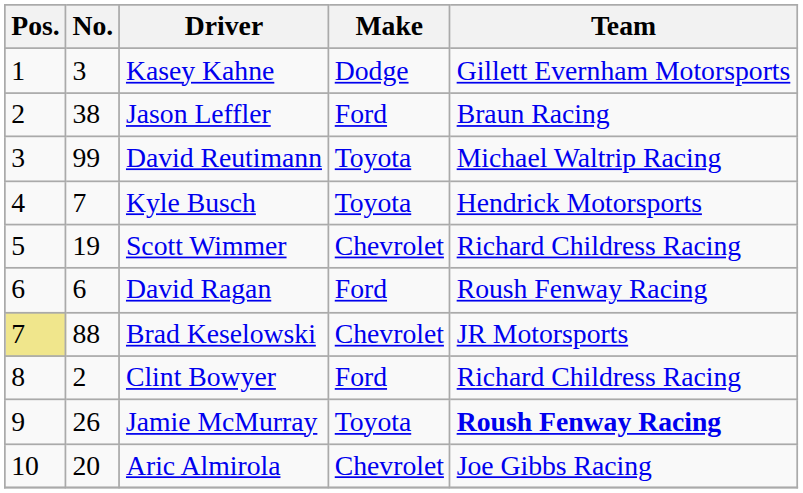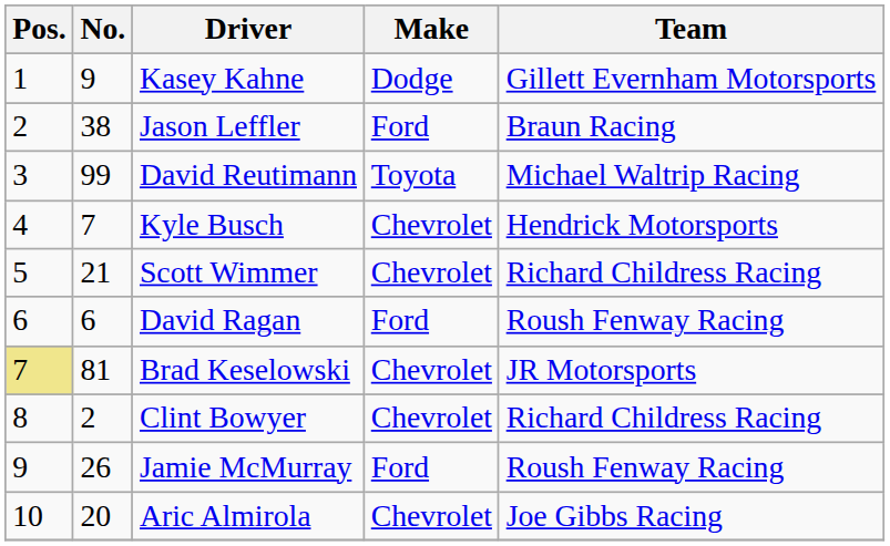Kasey Kahne | No.: 3 -> 9
Kyle Busch | Make: Toyota -> Chevrolet
Scott Wimmer | No.: 19 -> 21
Brad Keselowski | No.: 88 -> 81
Clint Bowyer | Make: Ford -> Chevrolet
Jamie McMurray | Make: Toyota -> Ford
Jamie McMurray | Team: bold -> normal
